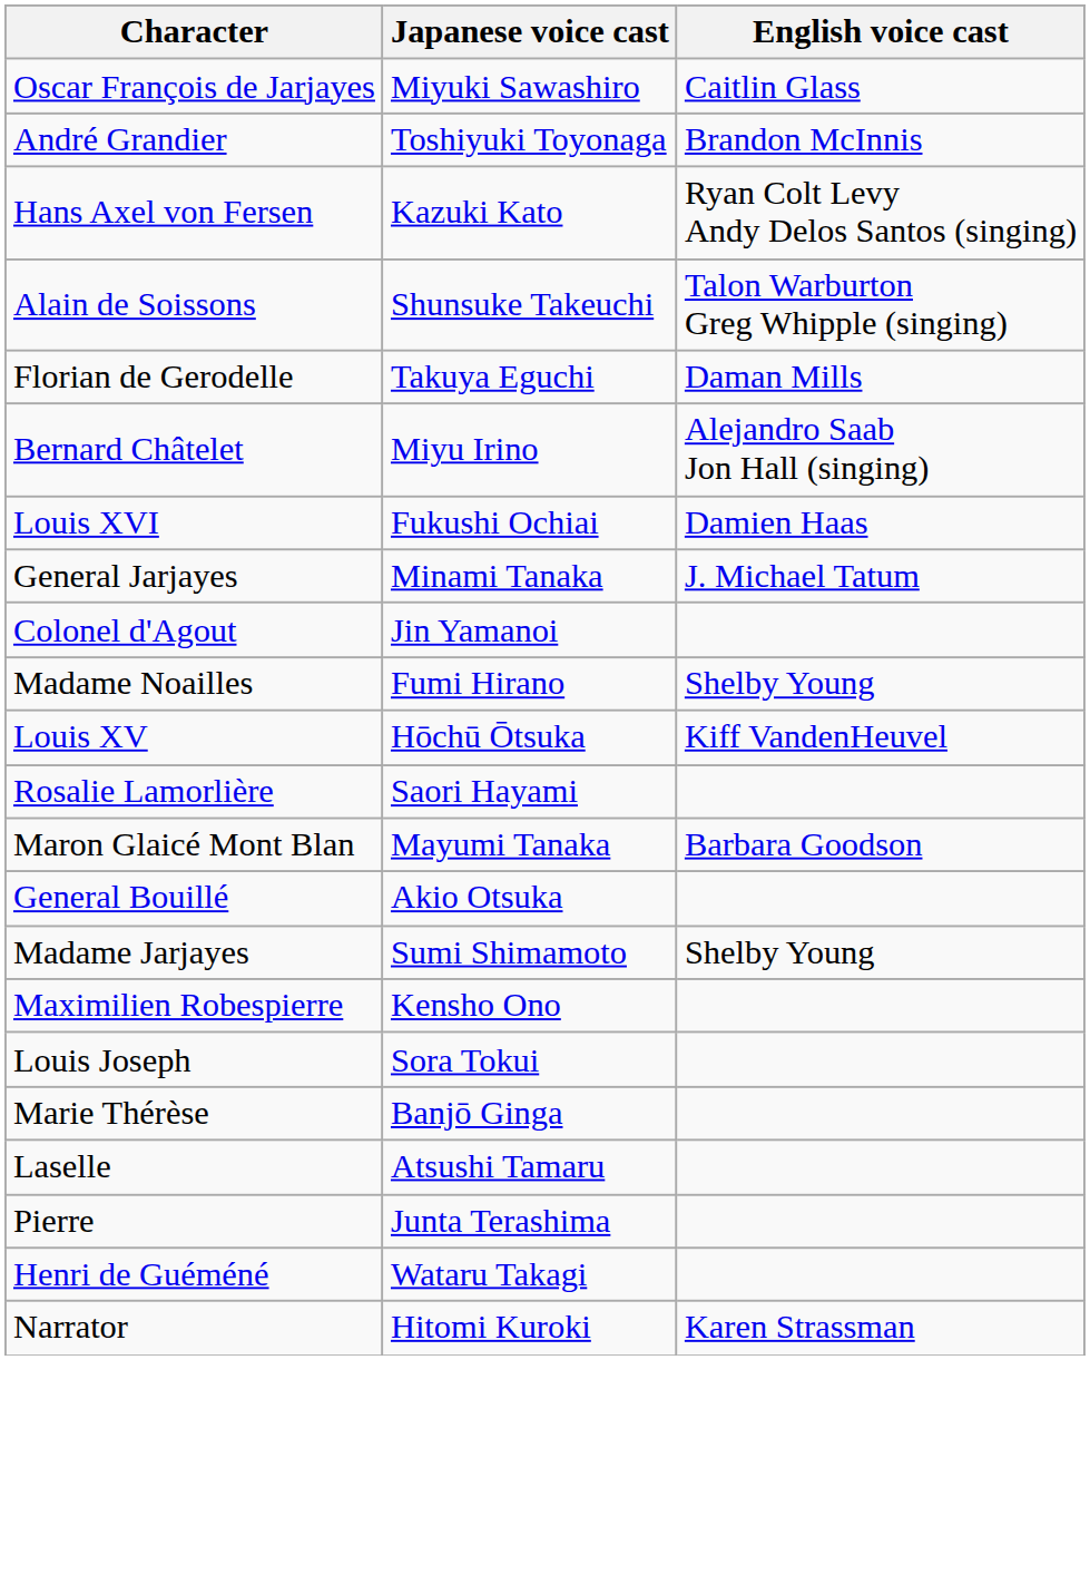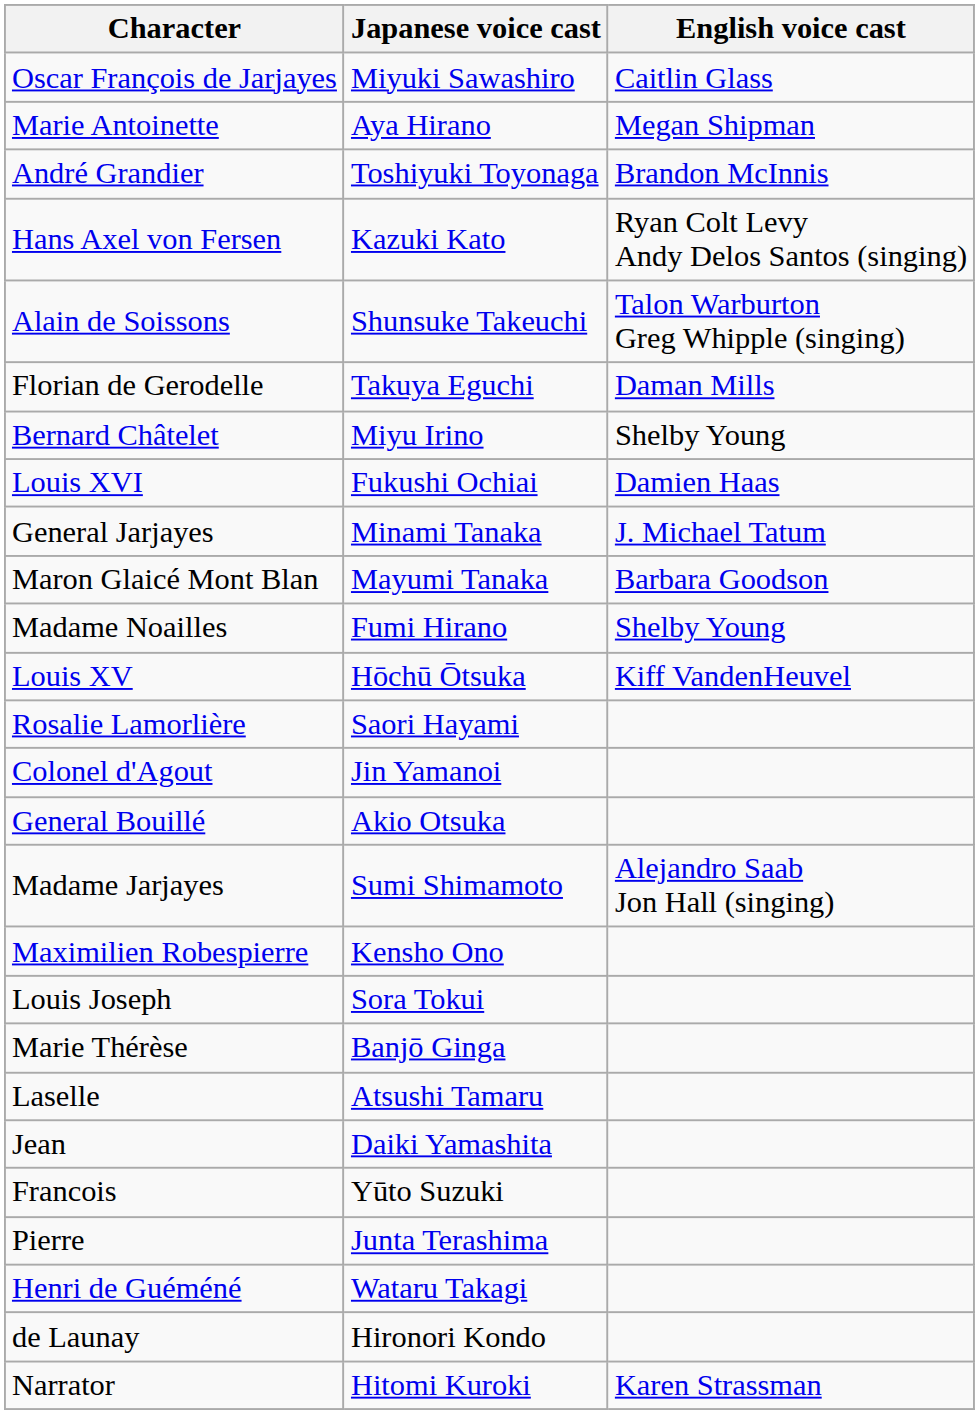+ row: Marie Antoinette | Aya Hirano | Megan Shipman
Bernard Châtelet | English voice cast: Alejandro Saab Jon Hall (singing) -> Shelby Young
rows swapped: Maron Glaicé Mont Blan <-> Colonel d'Agout
Madame Jarjayes | English voice cast: Shelby Young -> Alejandro Saab Jon Hall (singing)
+ row: Jean | Daiki Yamashita
+ row: Francois | Yūto Suzuki
+ row: de Launay | Hironori Kondo
